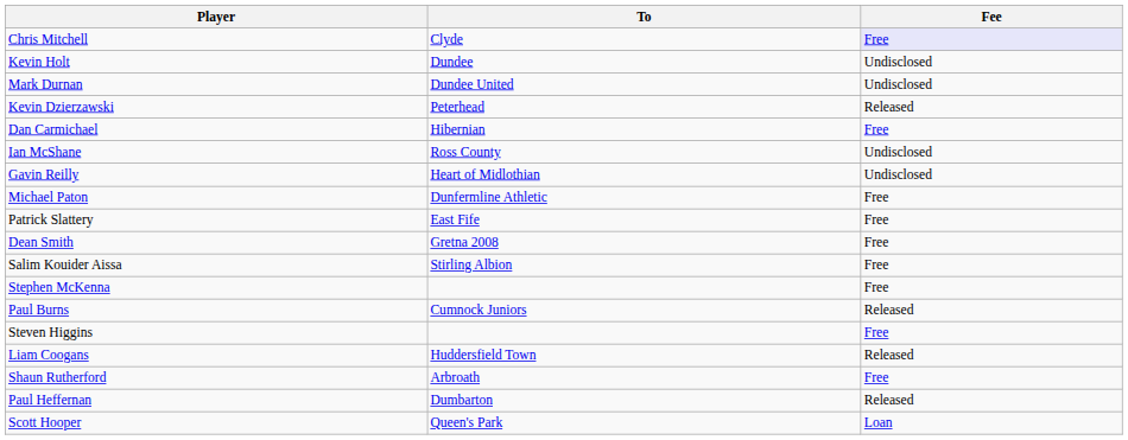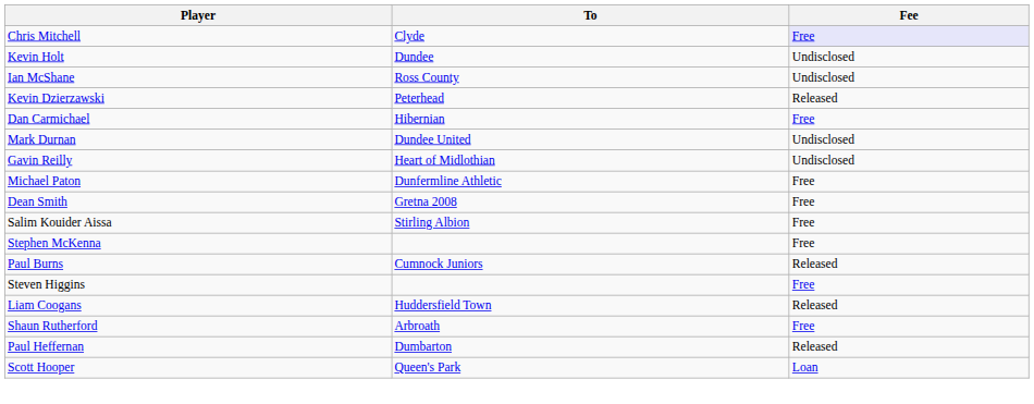rows swapped: Ian McShane <-> Mark Durnan
- row: Patrick Slattery | East Fife | Free
